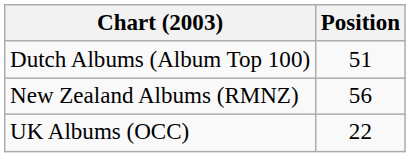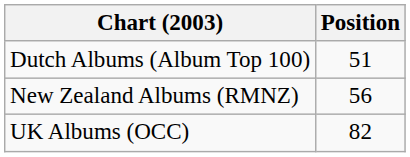UK Albums (OCC) | Position: 22 -> 82
